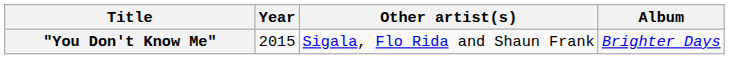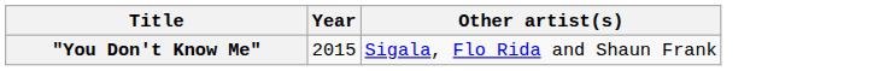- column: Album | Brighter Days
